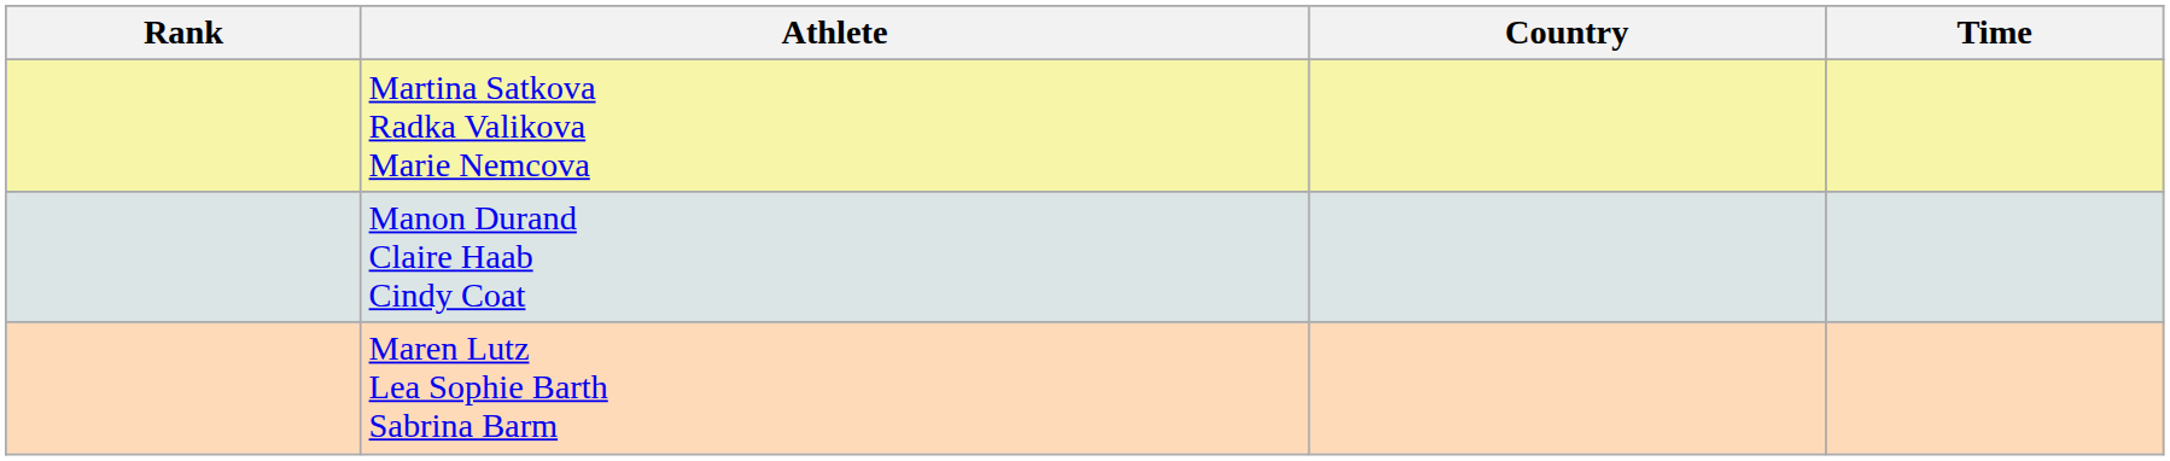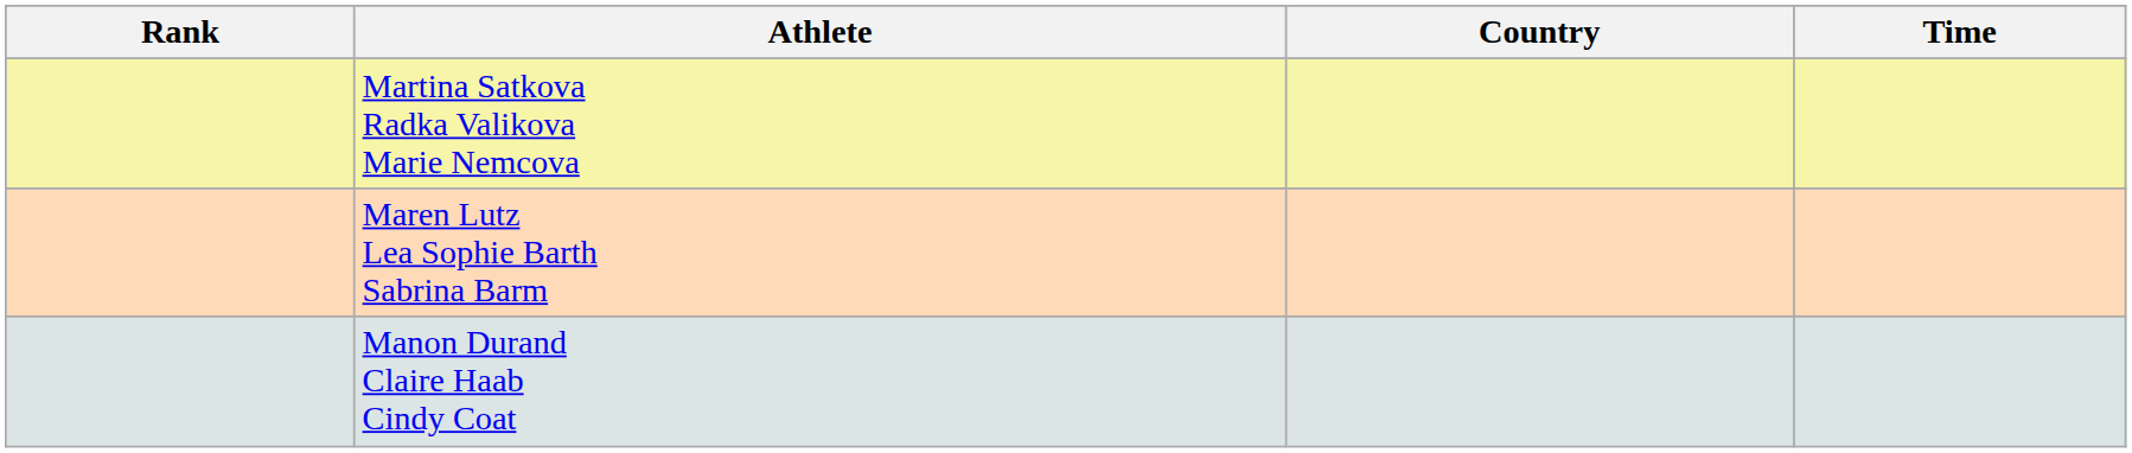rows swapped: Manon Durand Claire Haab Cindy Coat <-> Maren Lutz Lea Sophie Barth Sabrina Barm
